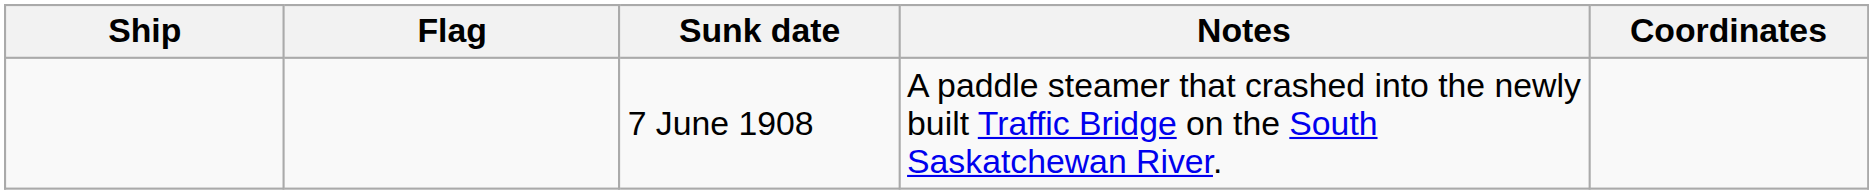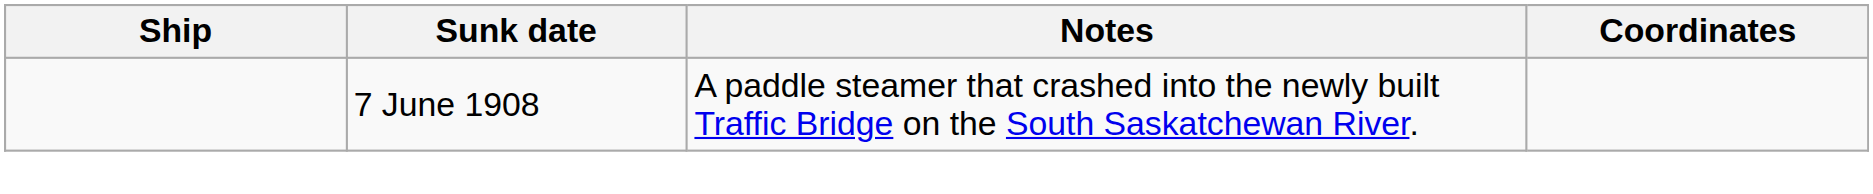- column: Flag
